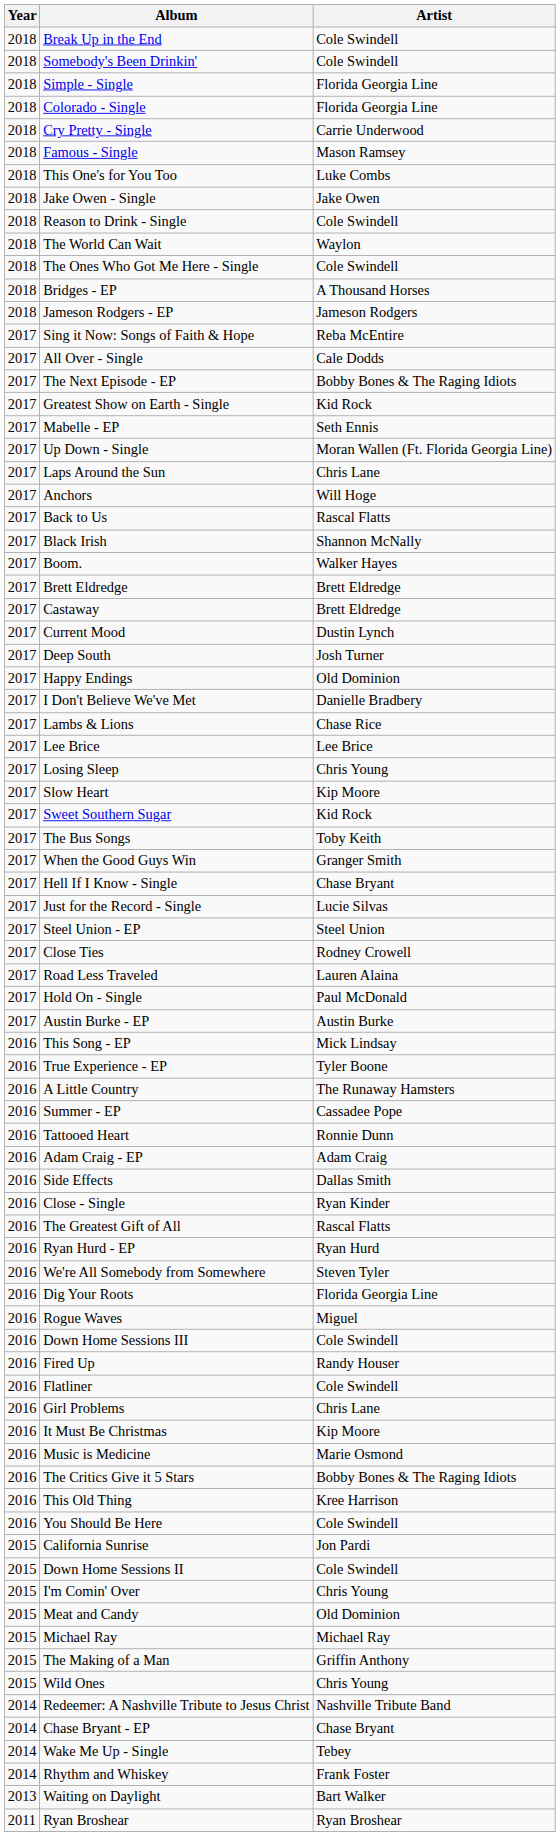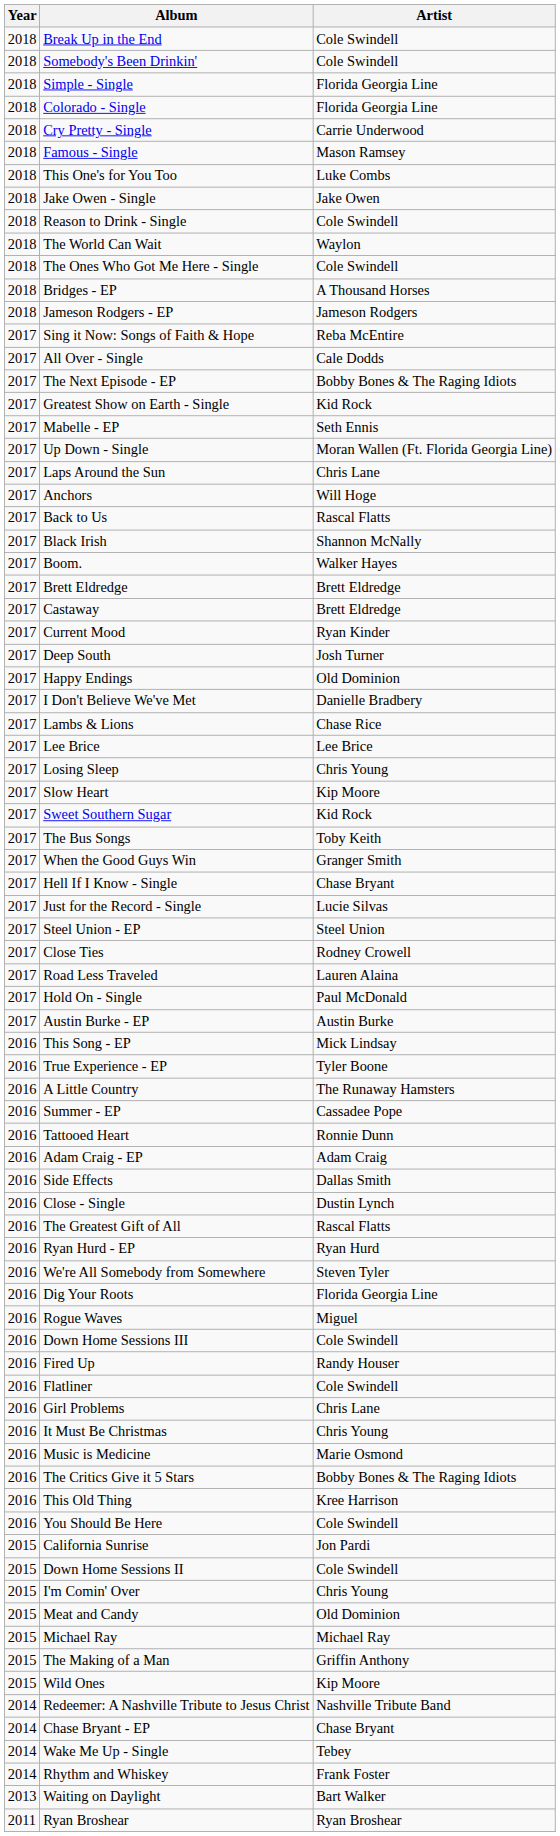Current Mood | Artist: Dustin Lynch -> Ryan Kinder
Close - Single | Artist: Ryan Kinder -> Dustin Lynch
It Must Be Christmas | Artist: Kip Moore -> Chris Young
Wild Ones | Artist: Chris Young -> Kip Moore
